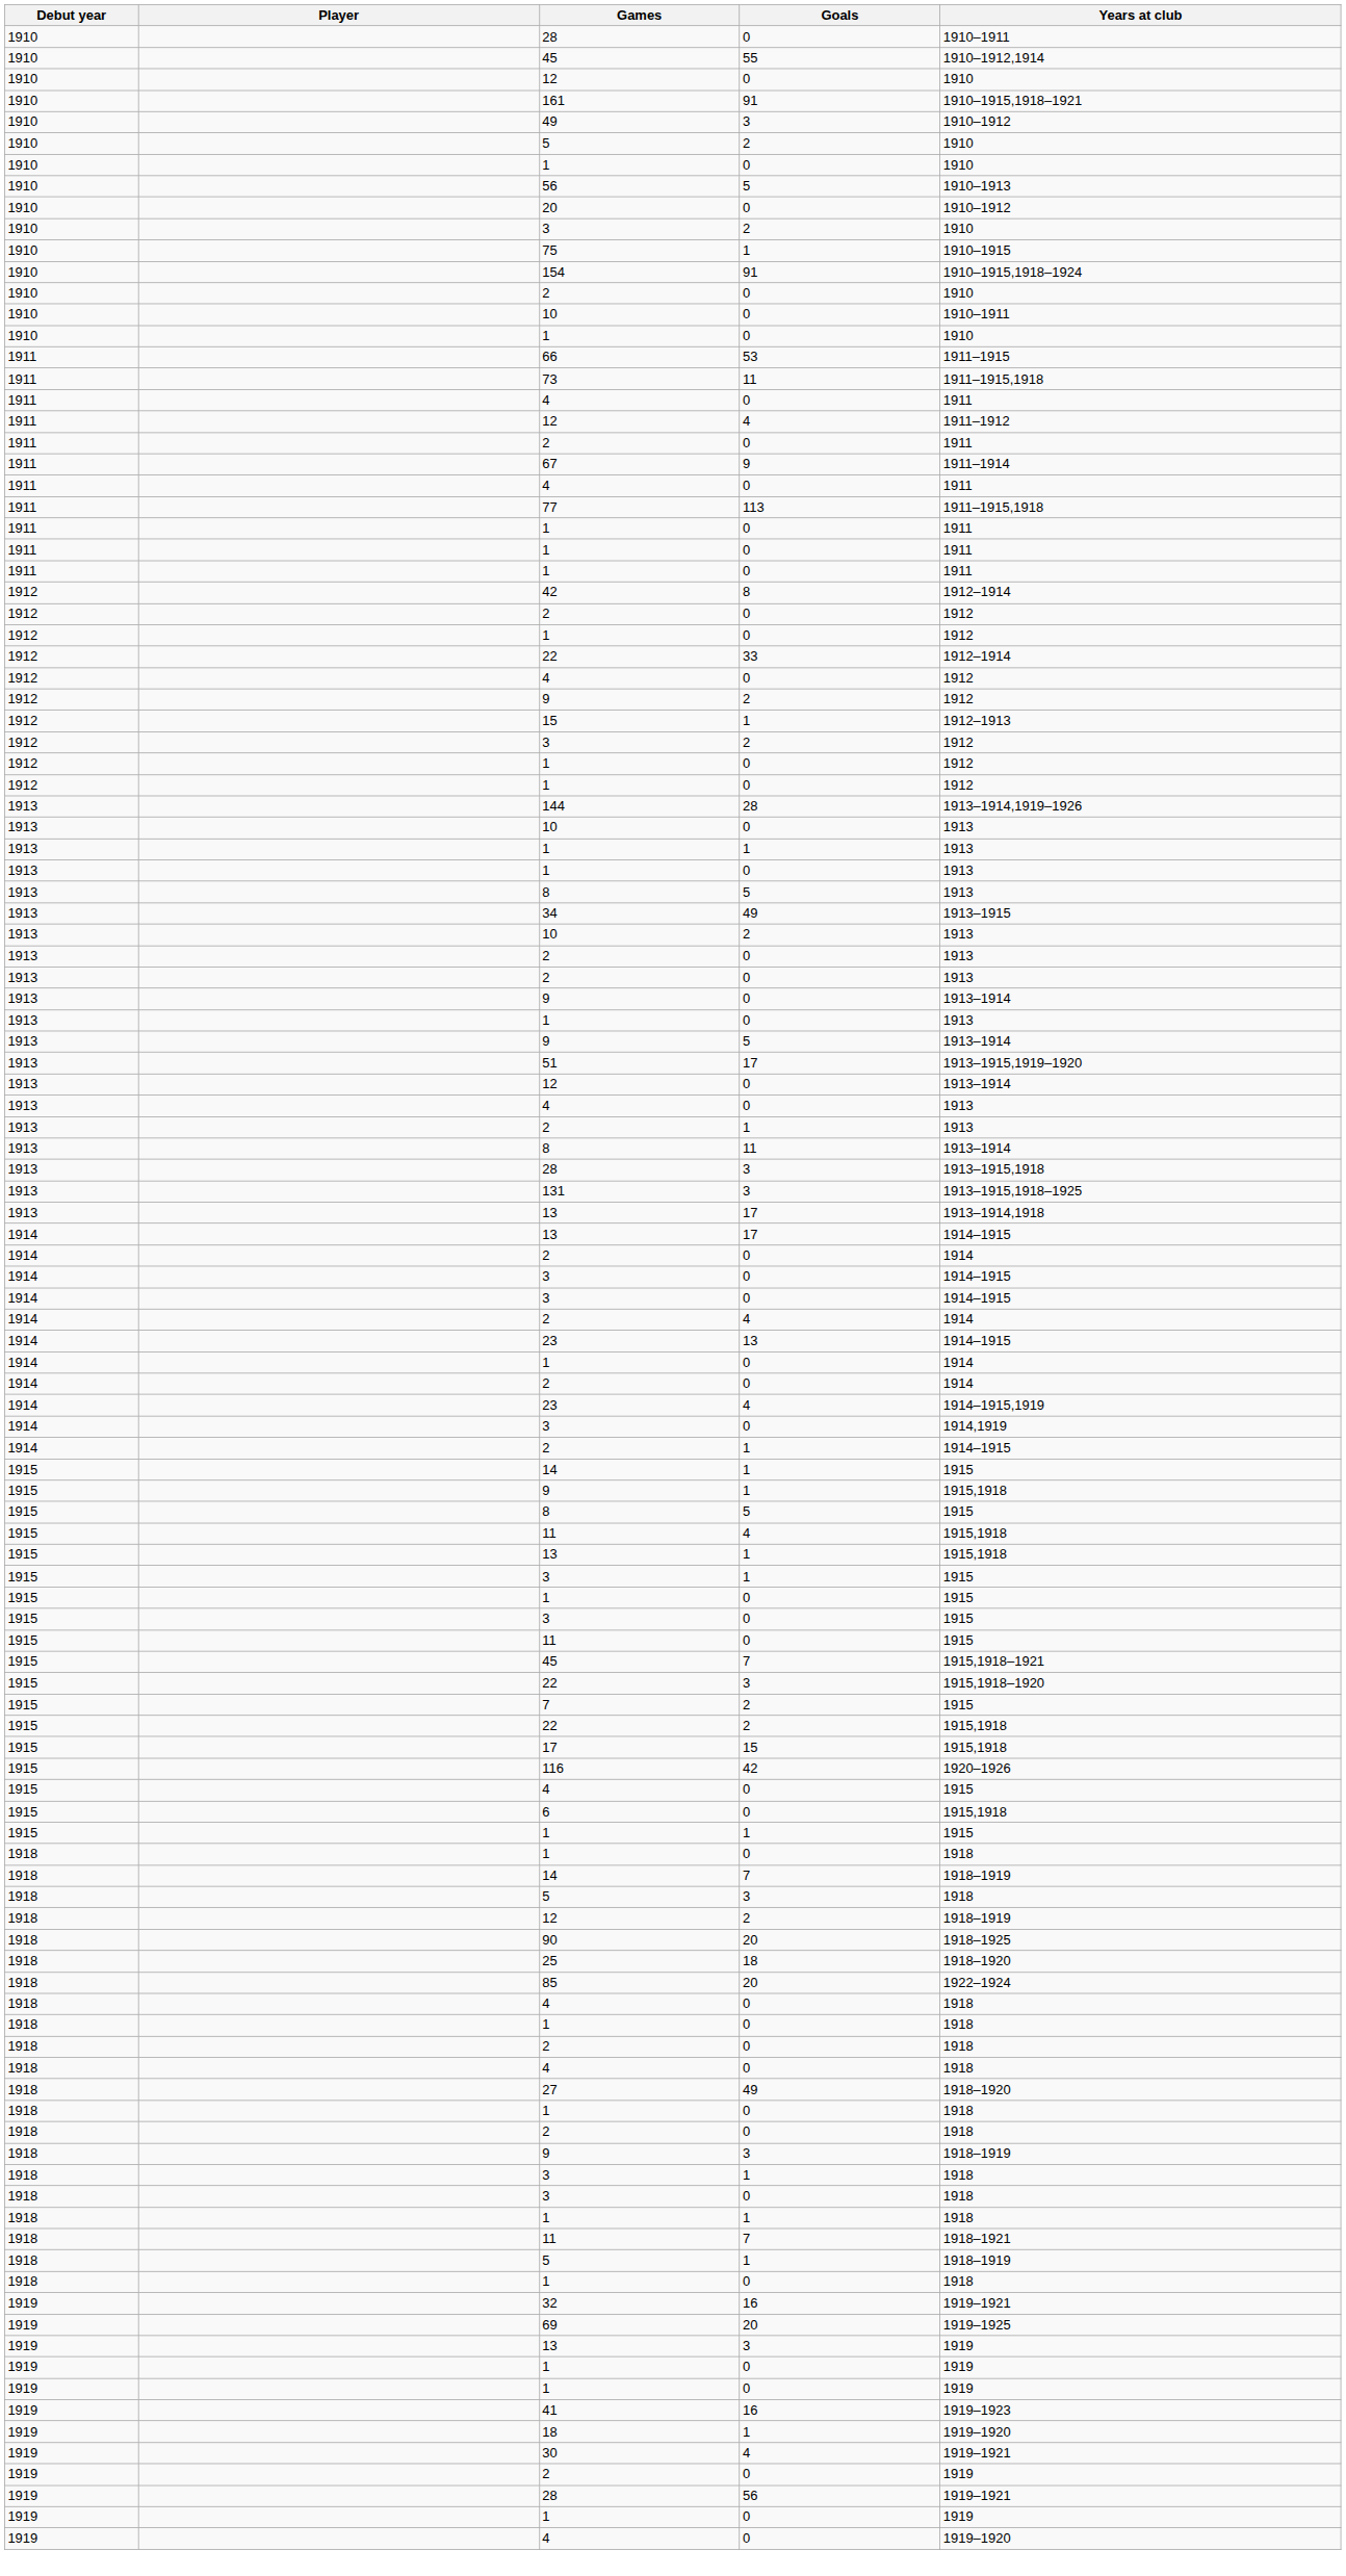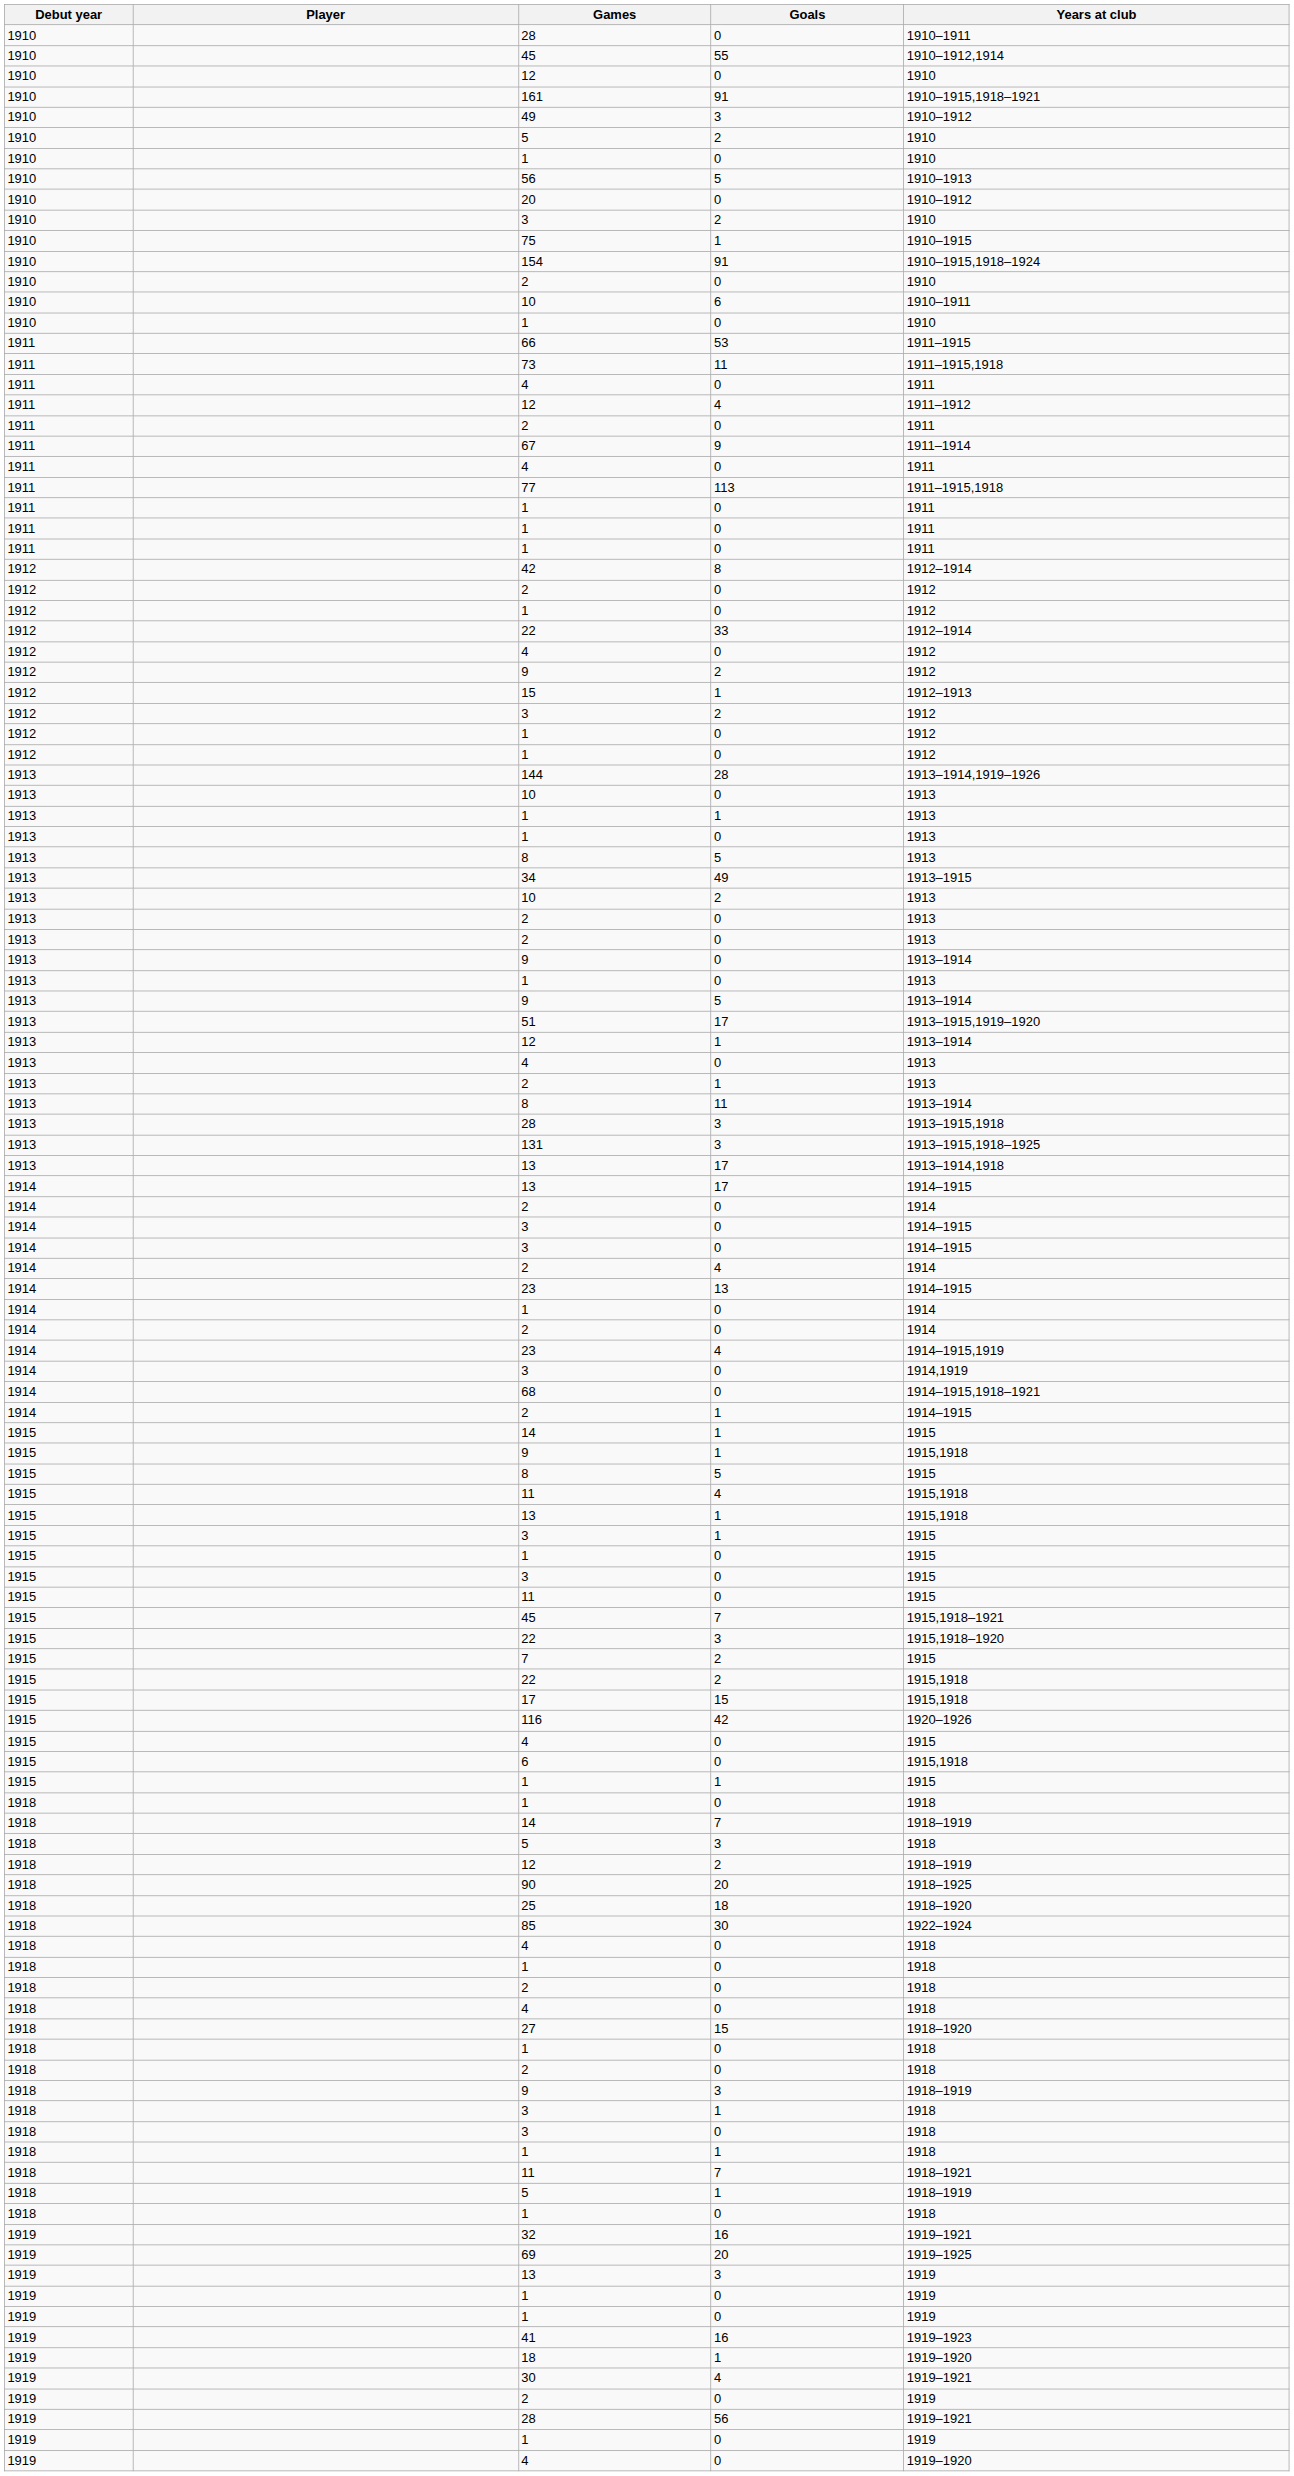1910 / 10 | Goals: 0 -> 6
1913 / 12 | Goals: 0 -> 1
+ row: 1914 | 68 | 0 | 1914–1915,1918–1921
85 | Goals: 20 -> 30
27 | Goals: 49 -> 15
